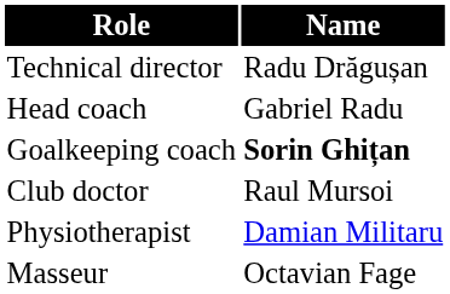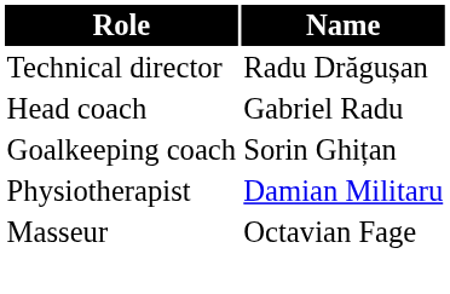Goalkeeping coach | Name: bold -> normal
- row: Club doctor | Raul Mursoi
